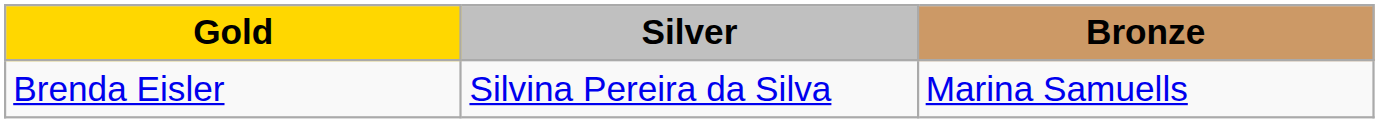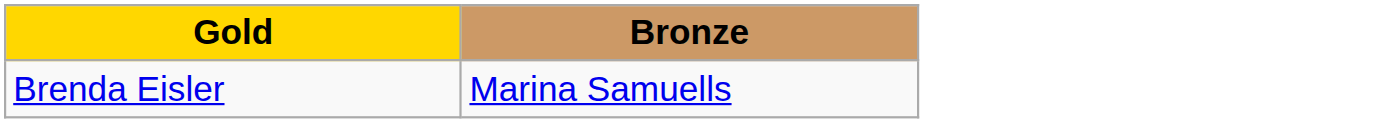- column: Silver | Silvina Pereira da Silva
